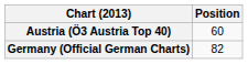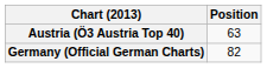Austria (Ö3 Austria Top 40) | Position: 60 -> 63
